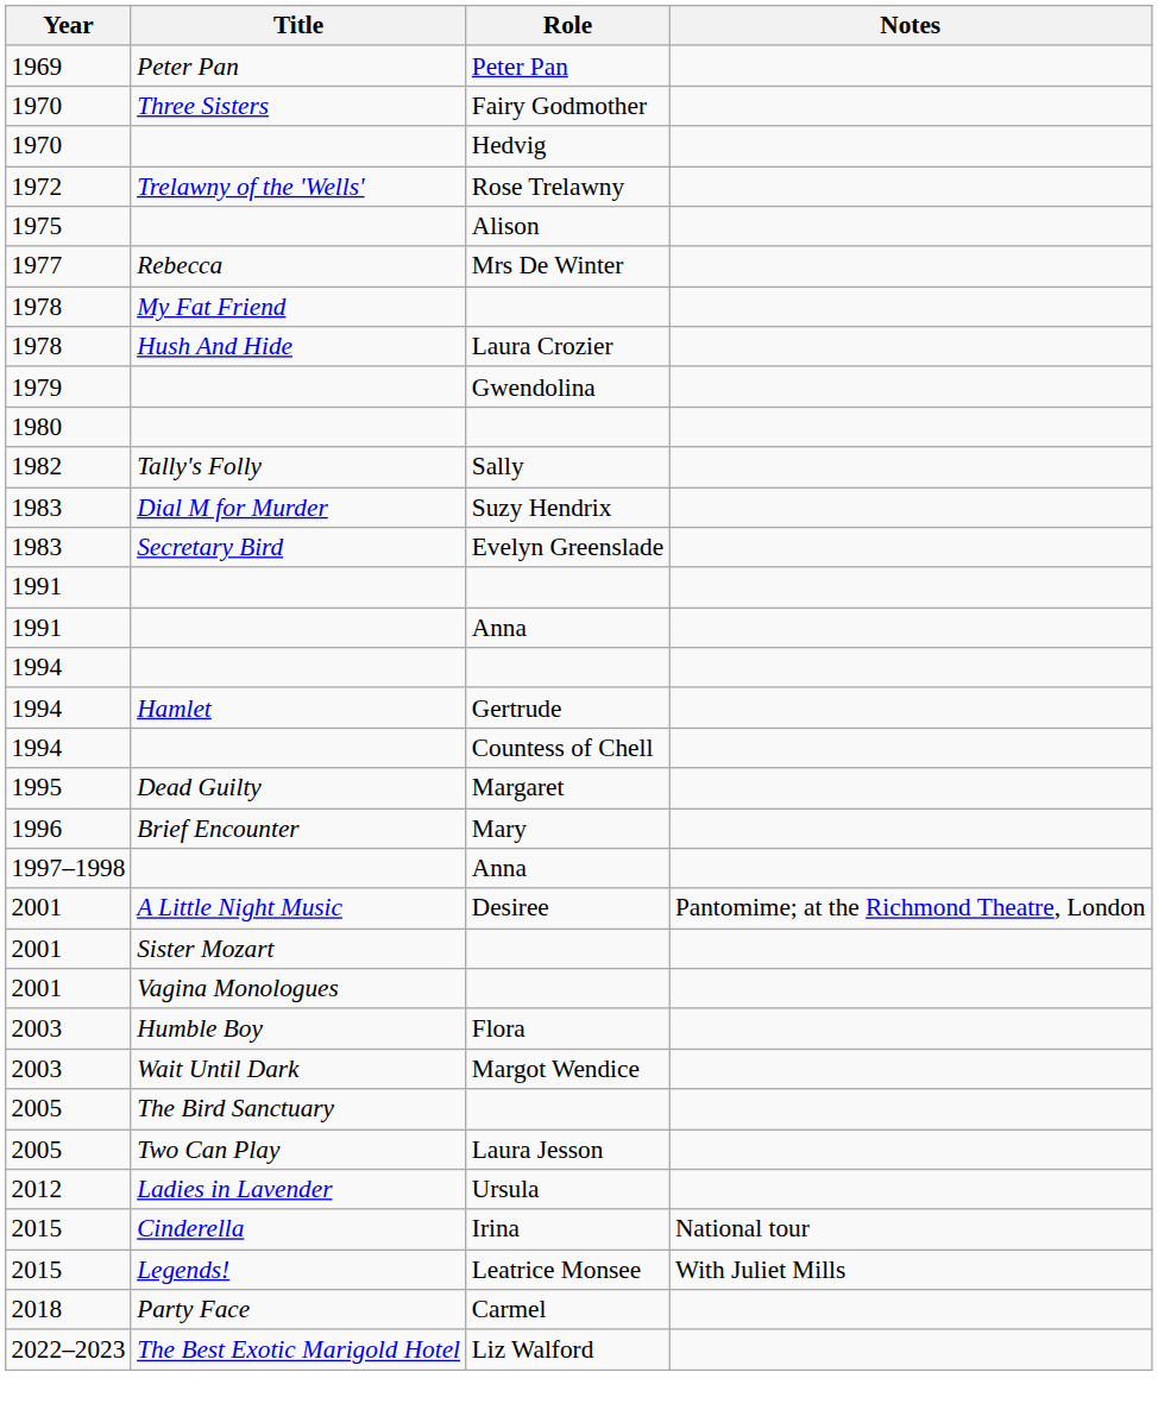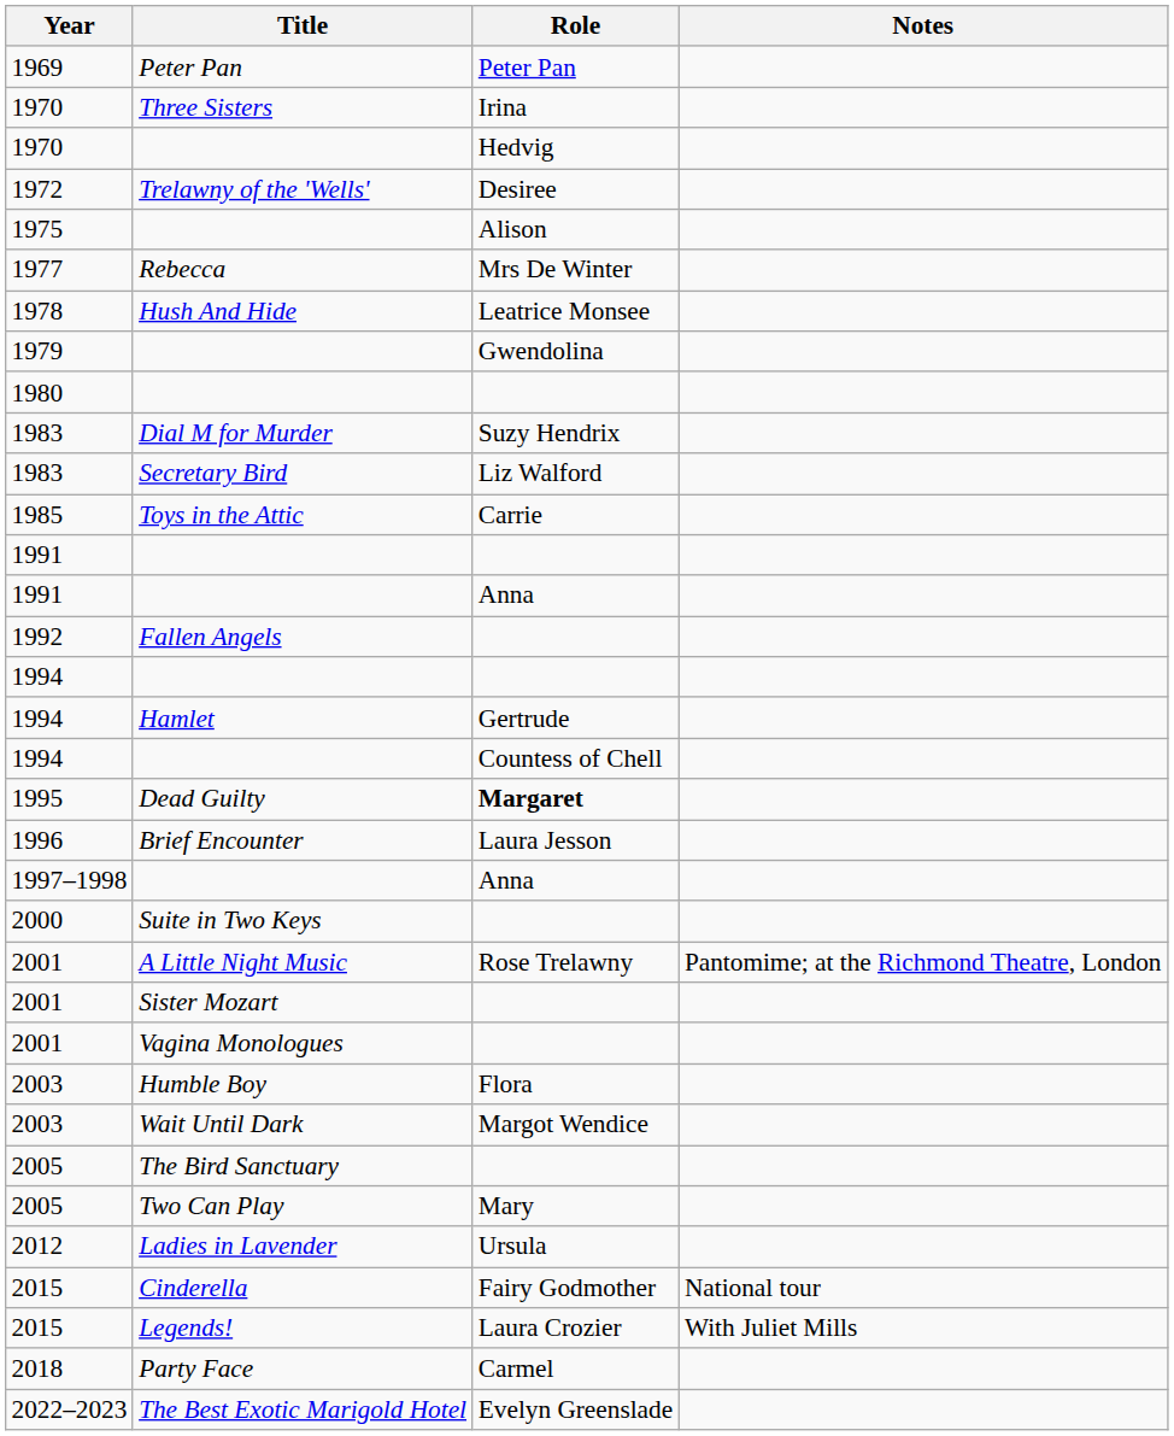Three Sisters | Role: Fairy Godmother -> Irina
Trelawny of the 'Wells' | Role: Rose Trelawny -> Desiree
- row: 1978 | My Fat Friend
Hush And Hide | Role: Laura Crozier -> Leatrice Monsee
- row: 1982 | Tally's Folly | Sally
Secretary Bird | Role: Evelyn Greenslade -> Liz Walford
+ row: 1985 | Toys in the Attic | Carrie
+ row: 1992 | Fallen Angels
Dead Guilty | Role: normal -> bold
Brief Encounter | Role: Mary -> Laura Jesson
+ row: 2000 | Suite in Two Keys
A Little Night Music | Role: Desiree -> Rose Trelawny
Two Can Play | Role: Laura Jesson -> Mary
Cinderella | Role: Irina -> Fairy Godmother
Legends! | Role: Leatrice Monsee -> Laura Crozier
The Best Exotic Marigold Hotel | Role: Liz Walford -> Evelyn Greenslade
